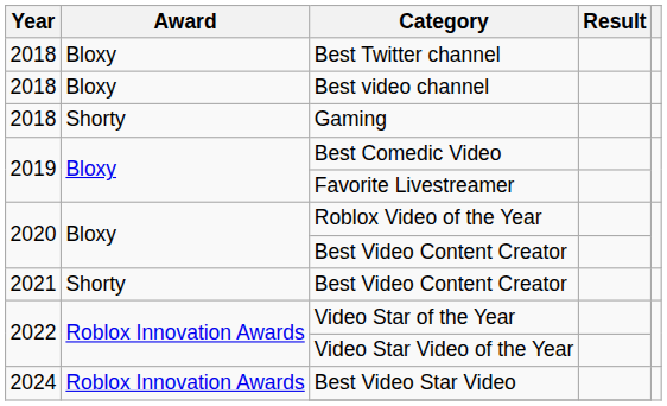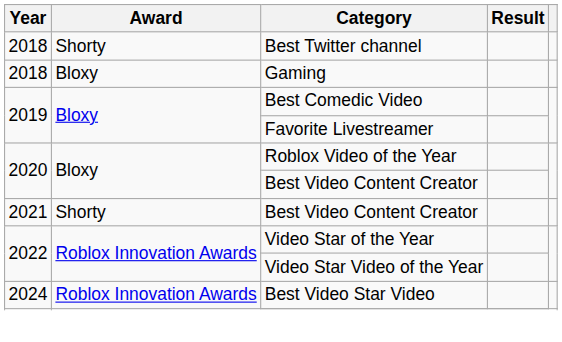Best Twitter channel | Award: Bloxy -> Shorty
- row: 2018 | Bloxy | Best video channel
Gaming | Award: Shorty -> Bloxy
